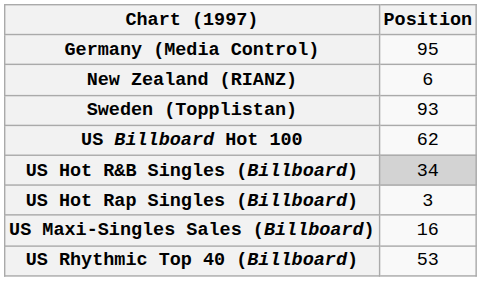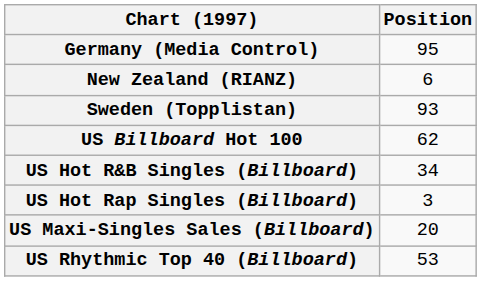US Hot R&B Singles (Billboard) | Position: lightgrey background -> no background
US Maxi-Singles Sales (Billboard) | Position: 16 -> 20
